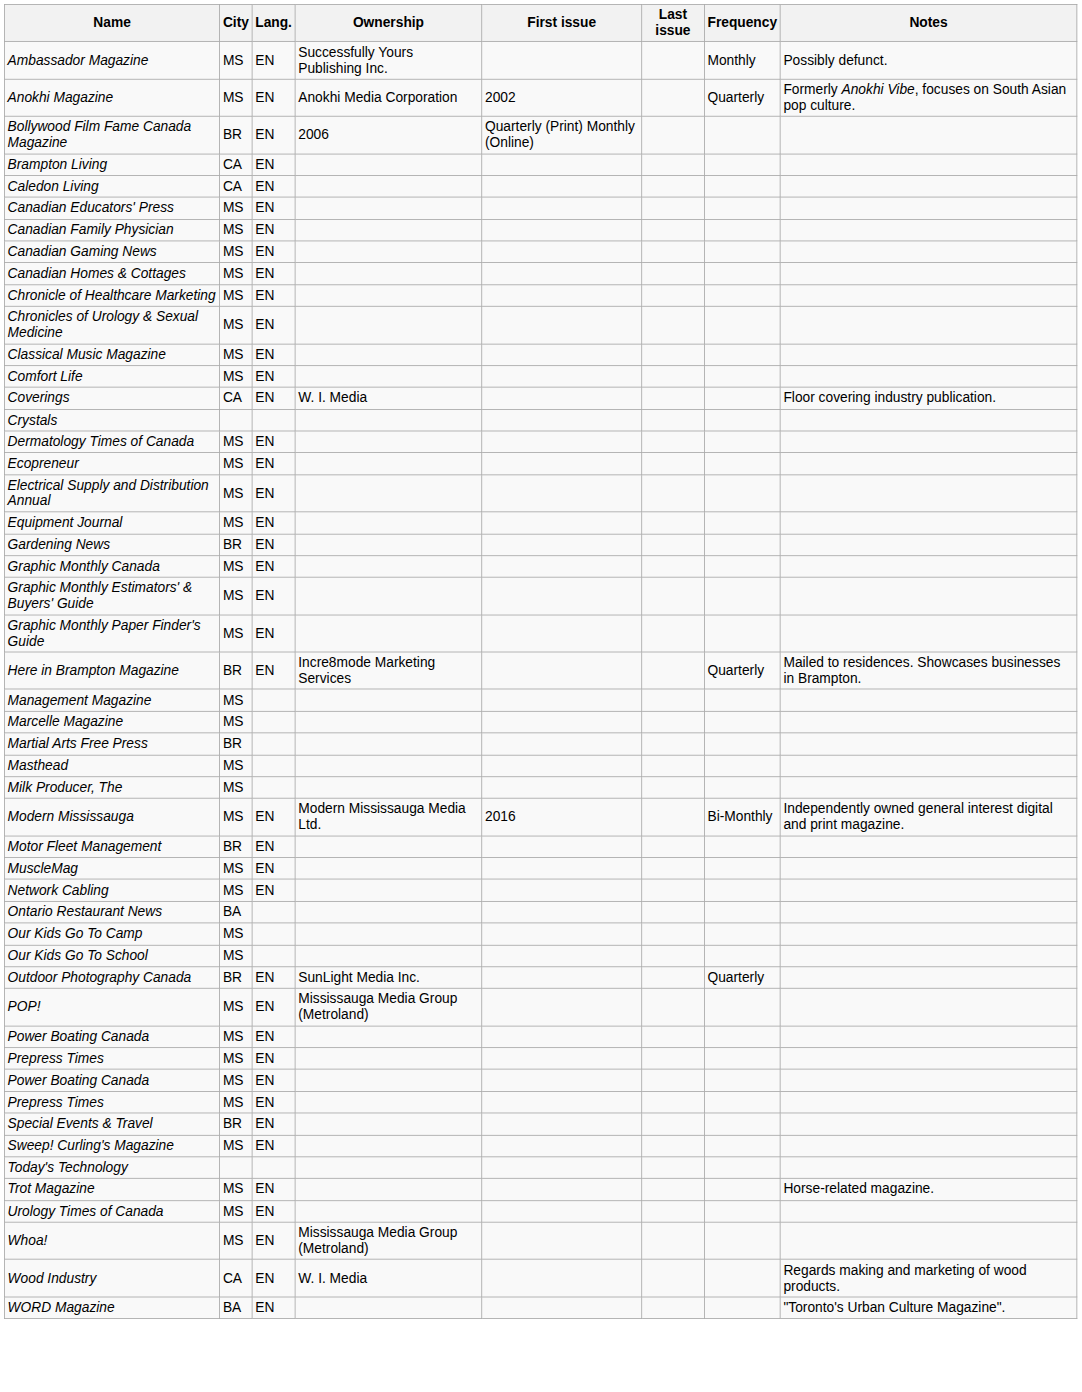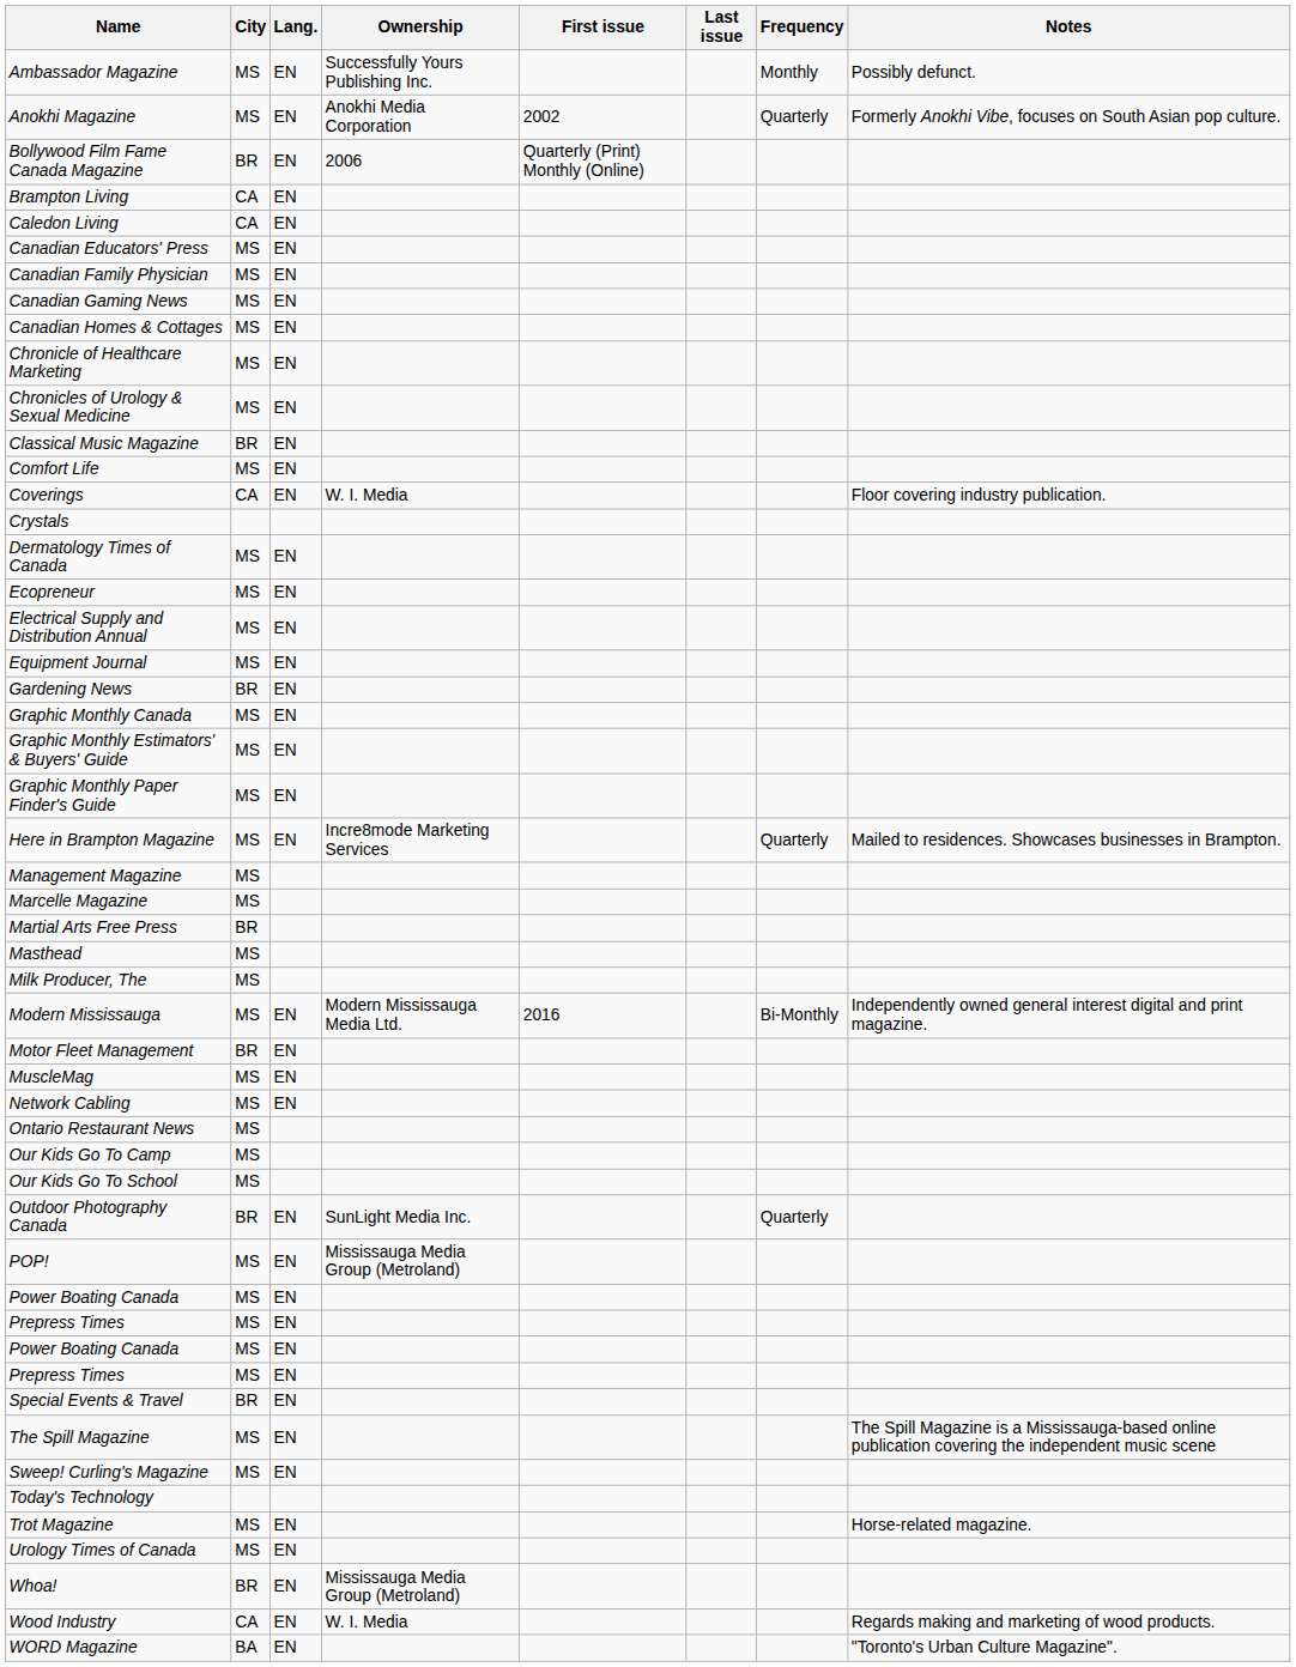Classical Music Magazine | City: MS -> BR
Here in Brampton Magazine | City: BR -> MS
Ontario Restaurant News | City: BA -> MS
+ row: The Spill Magazine | MS | EN | The Spill Magazine is a Mississauga-based online publication covering the independent music scene
Whoa! | City: MS -> BR
